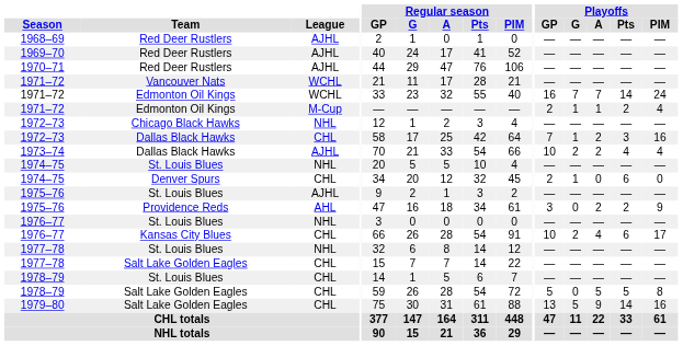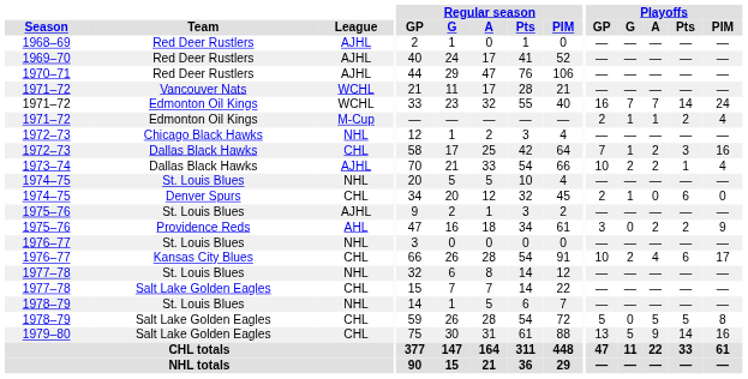1973–74 | Playoffs / Pts: 4 -> 1
1978–79 / St. Louis Blues | League: CHL -> NHL
